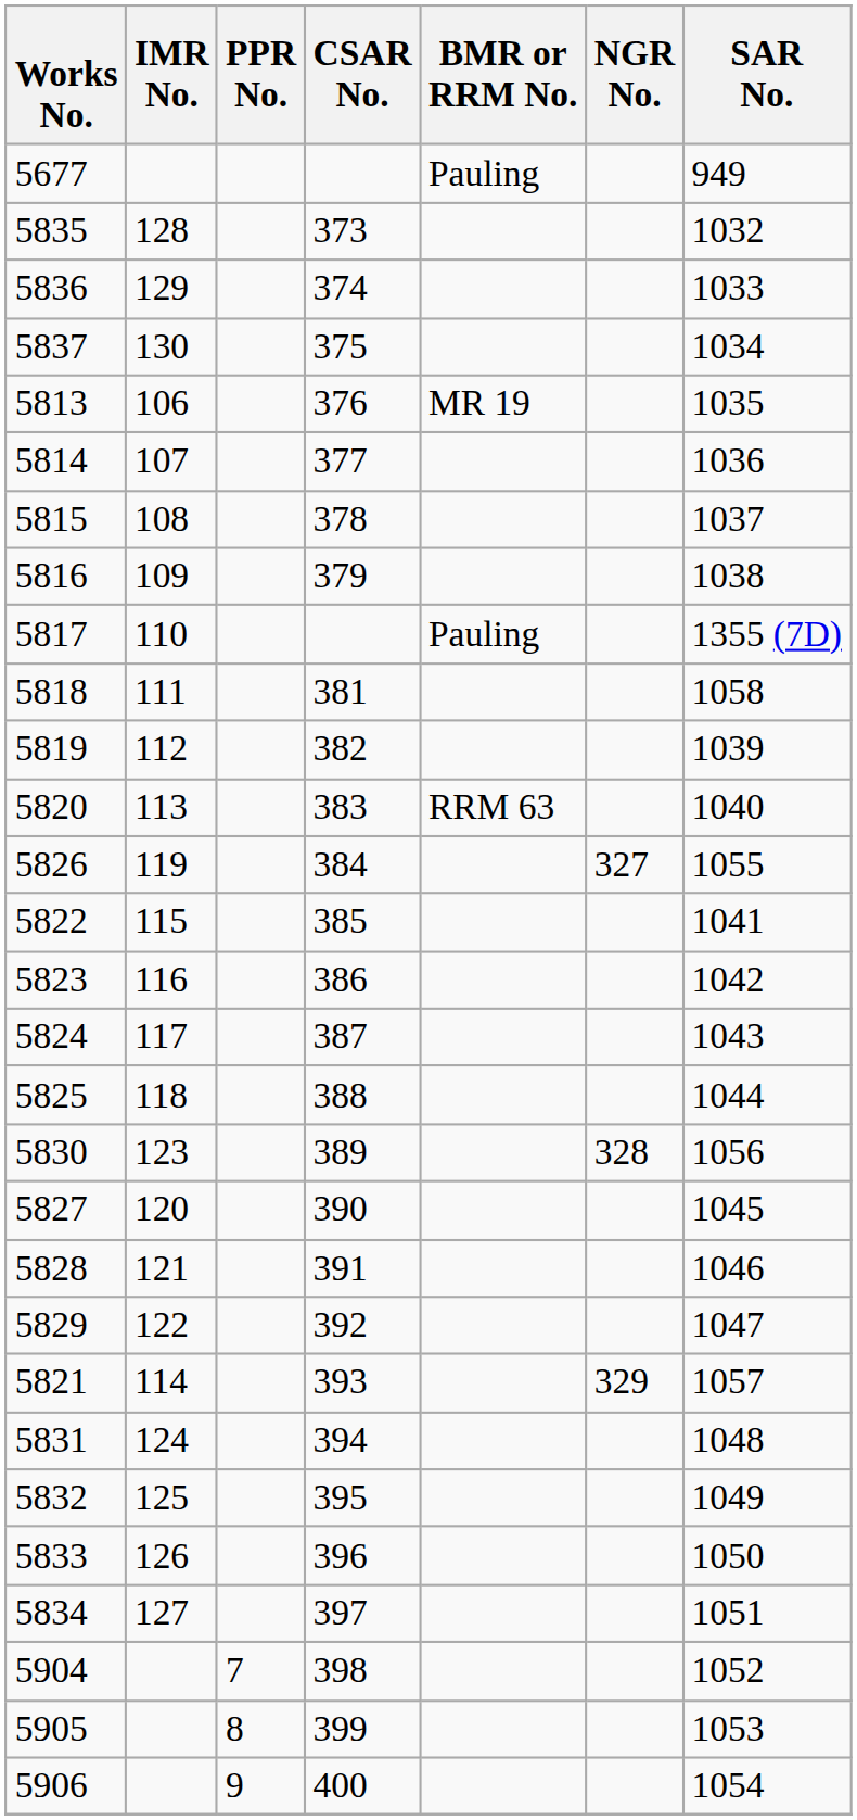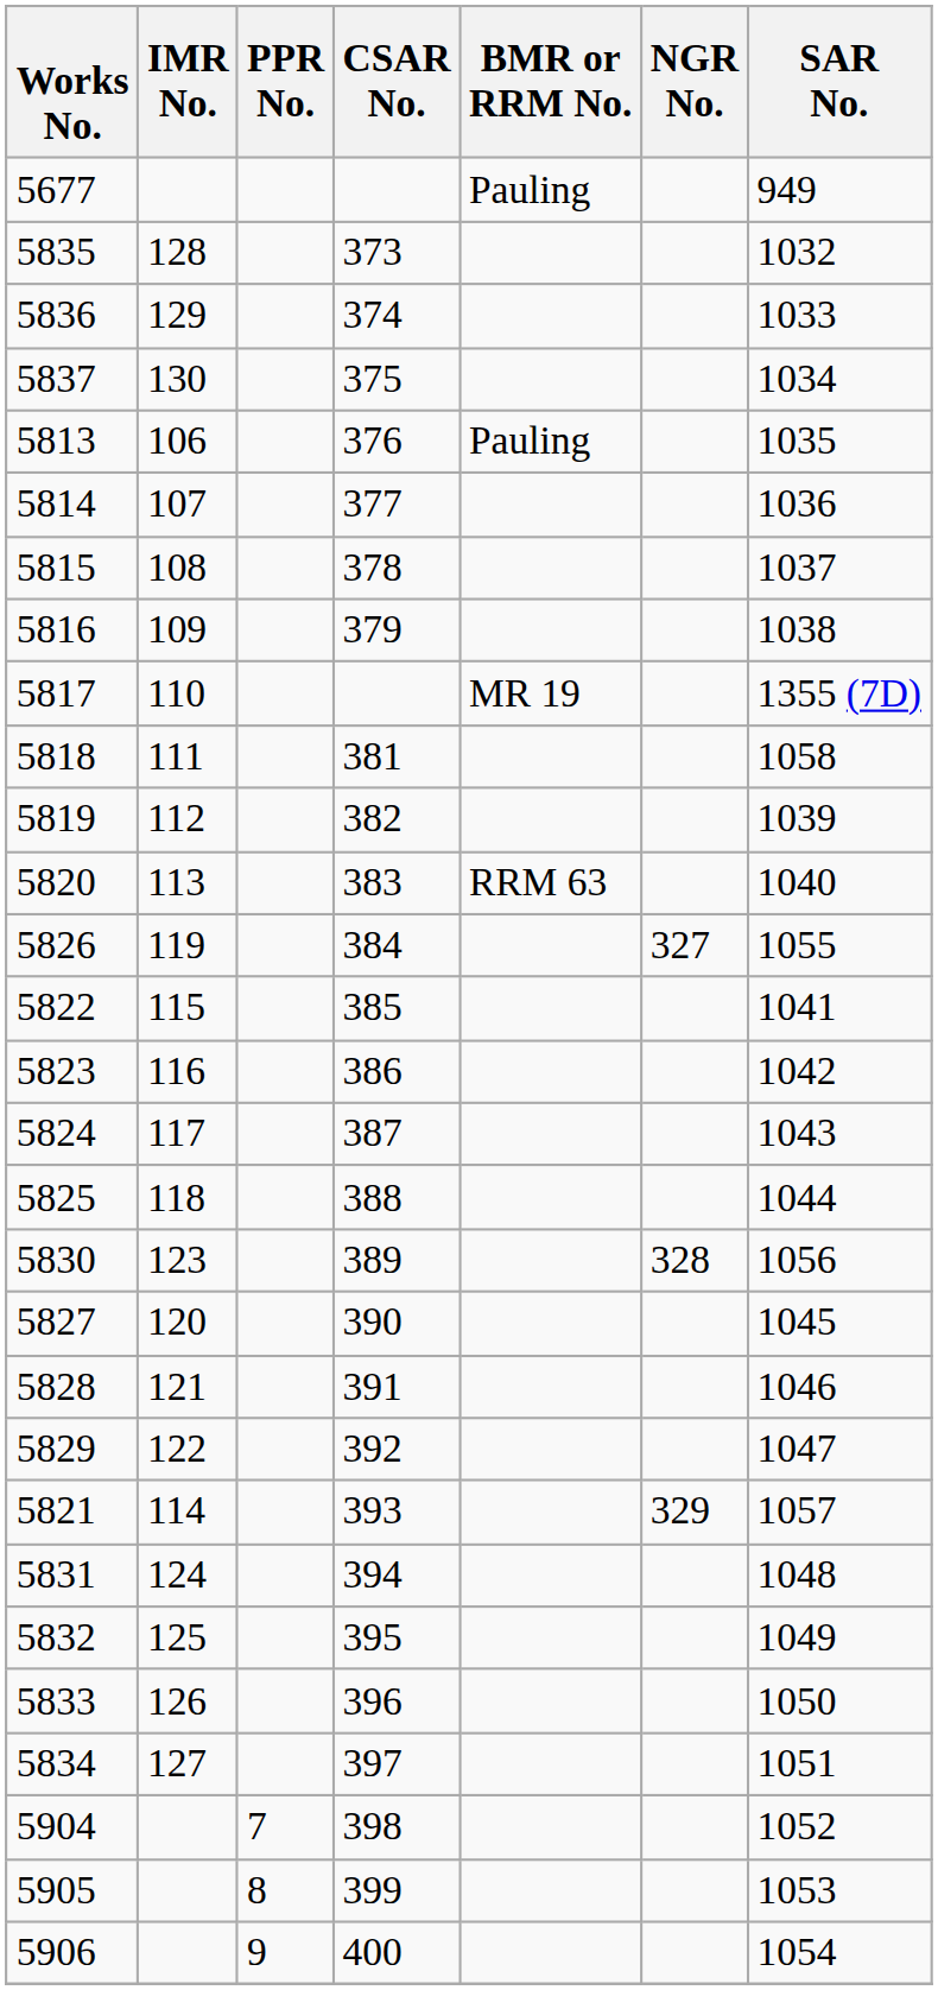5813 | BMR or RRM No.: MR 19 -> Pauling
5817 | BMR or RRM No.: Pauling -> MR 19
